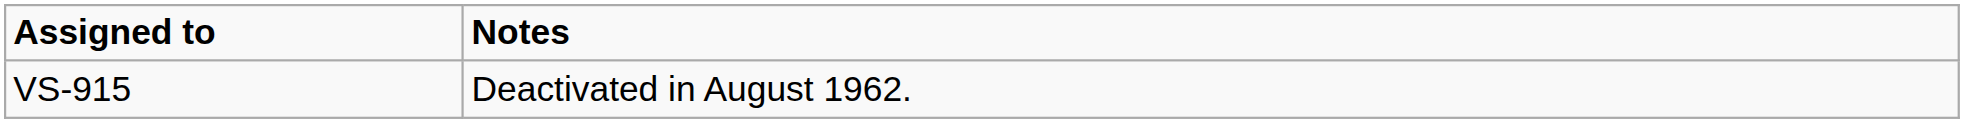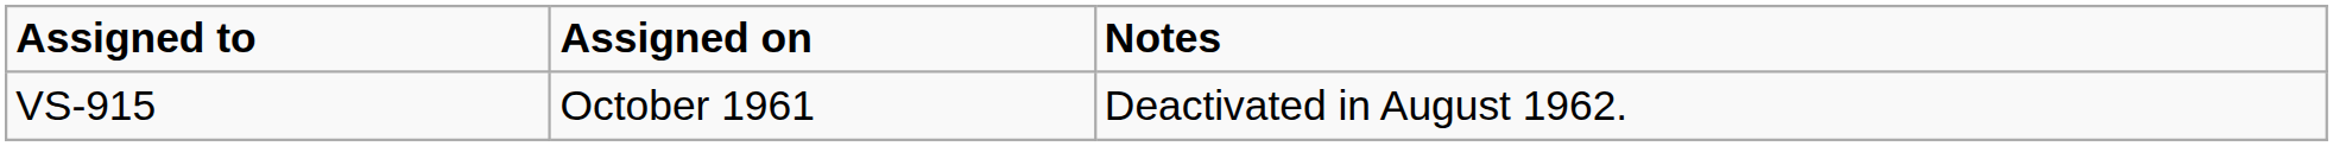+ column: Assigned on | October 1961
